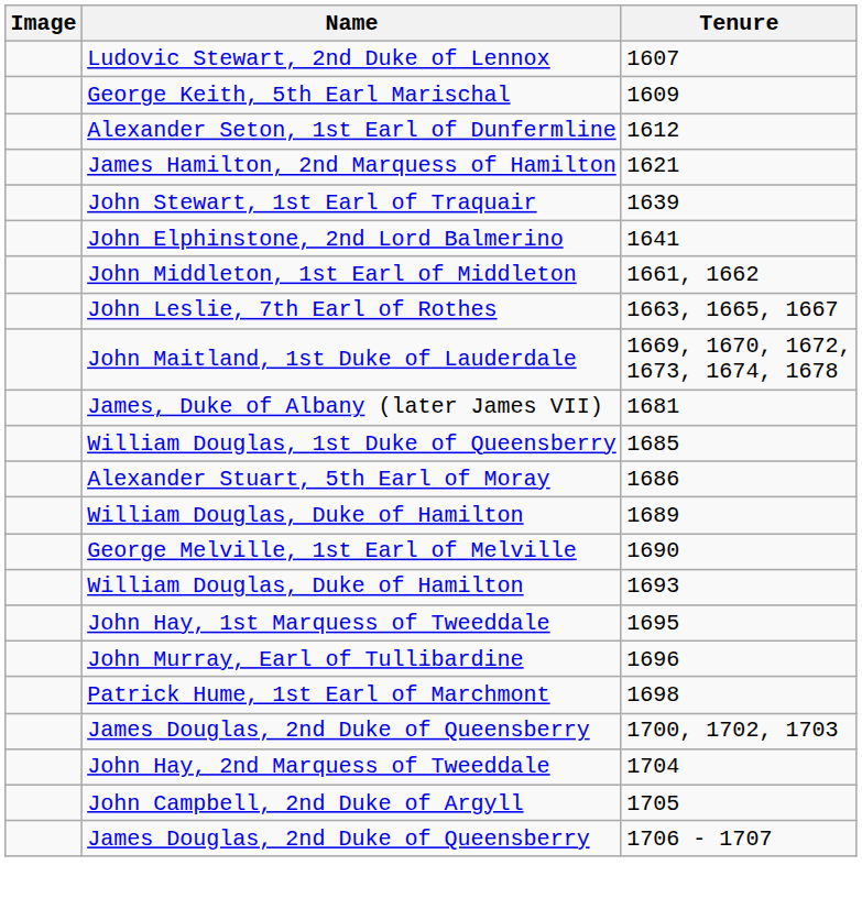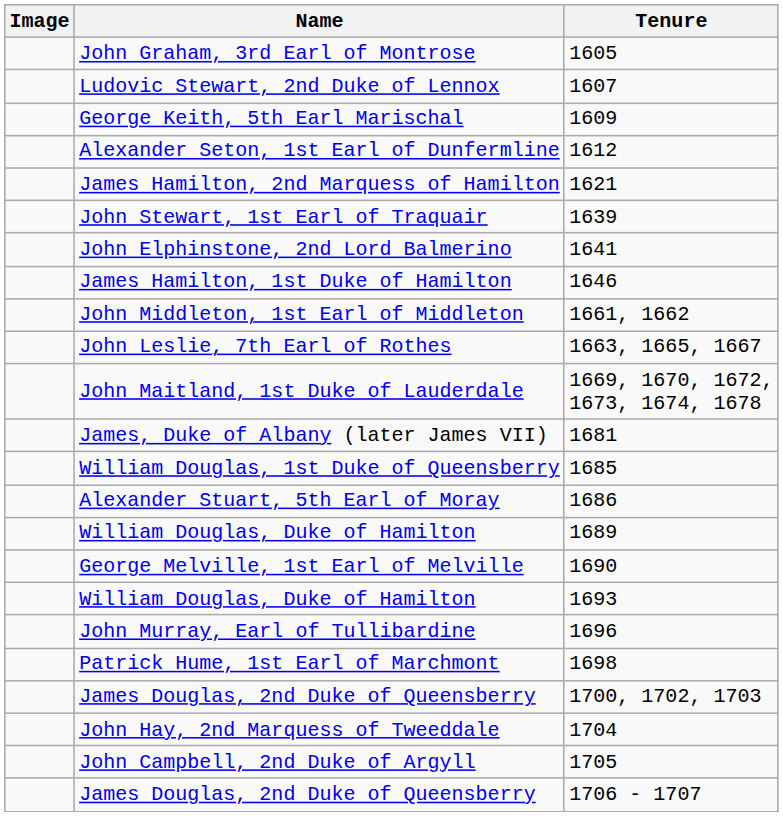+ row: John Graham, 3rd Earl of Montrose | 1605
+ row: James Hamilton, 1st Duke of Hamilton | 1646
- row: John Hay, 1st Marquess of Tweeddale | 1695
